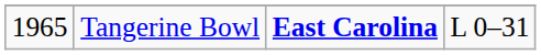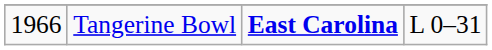Tangerine Bowl | column 1: 1965 -> 1966
